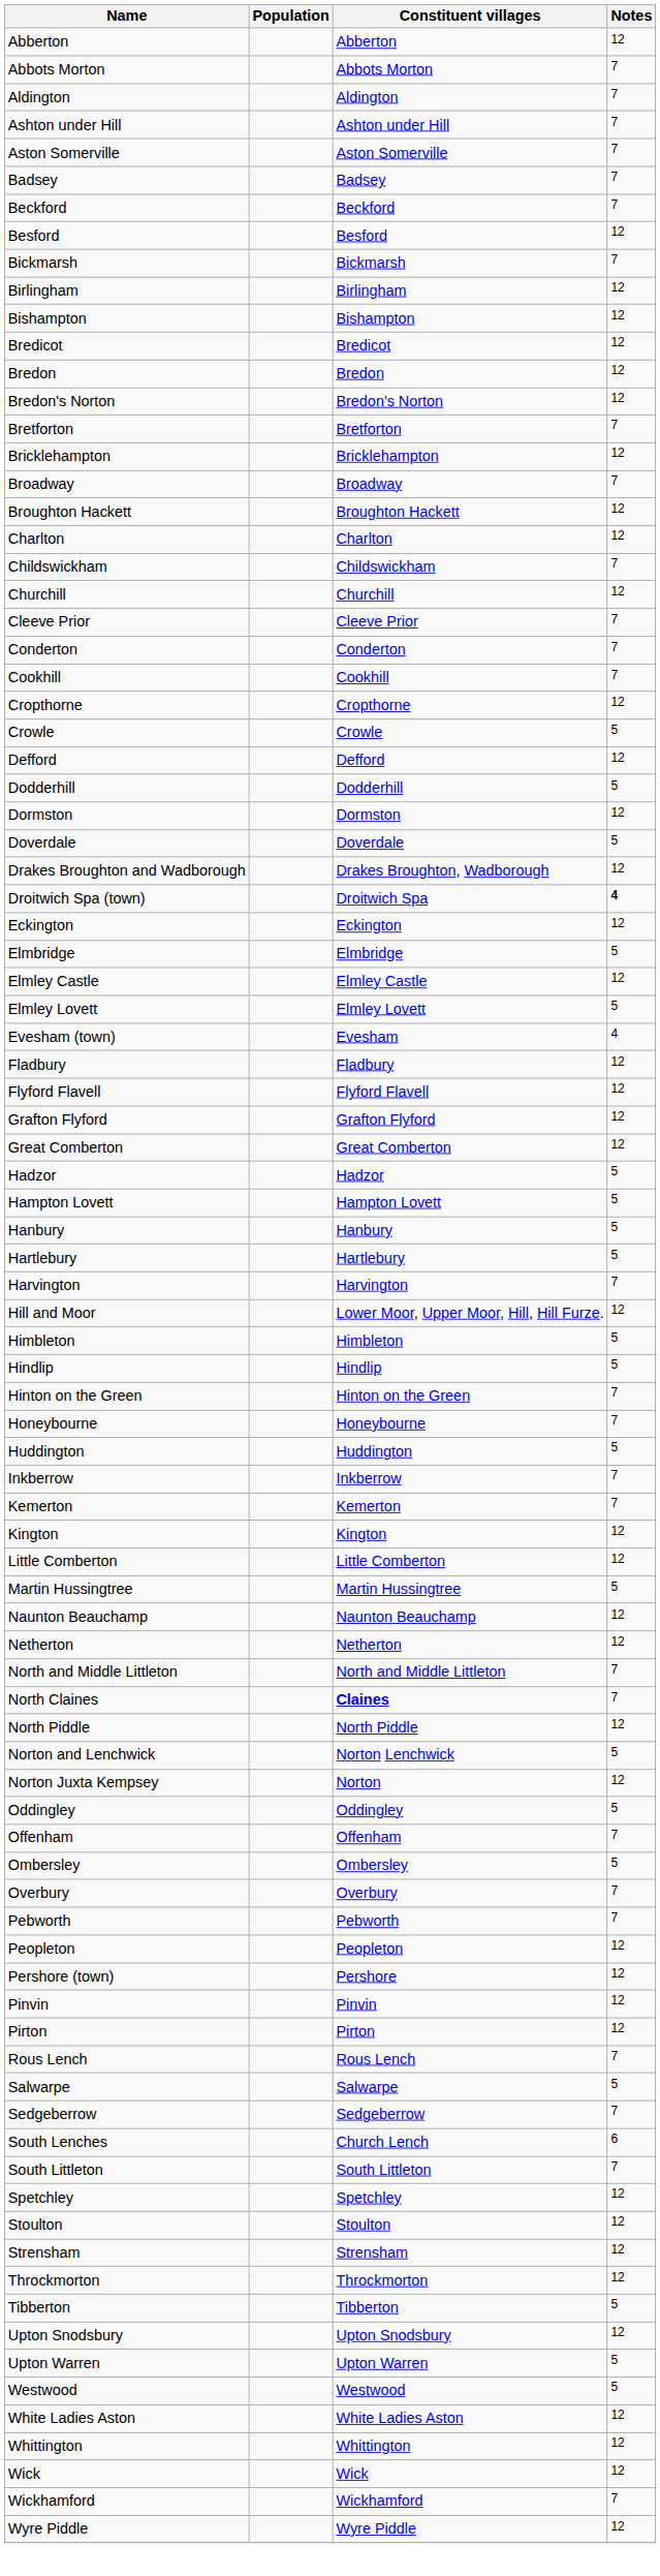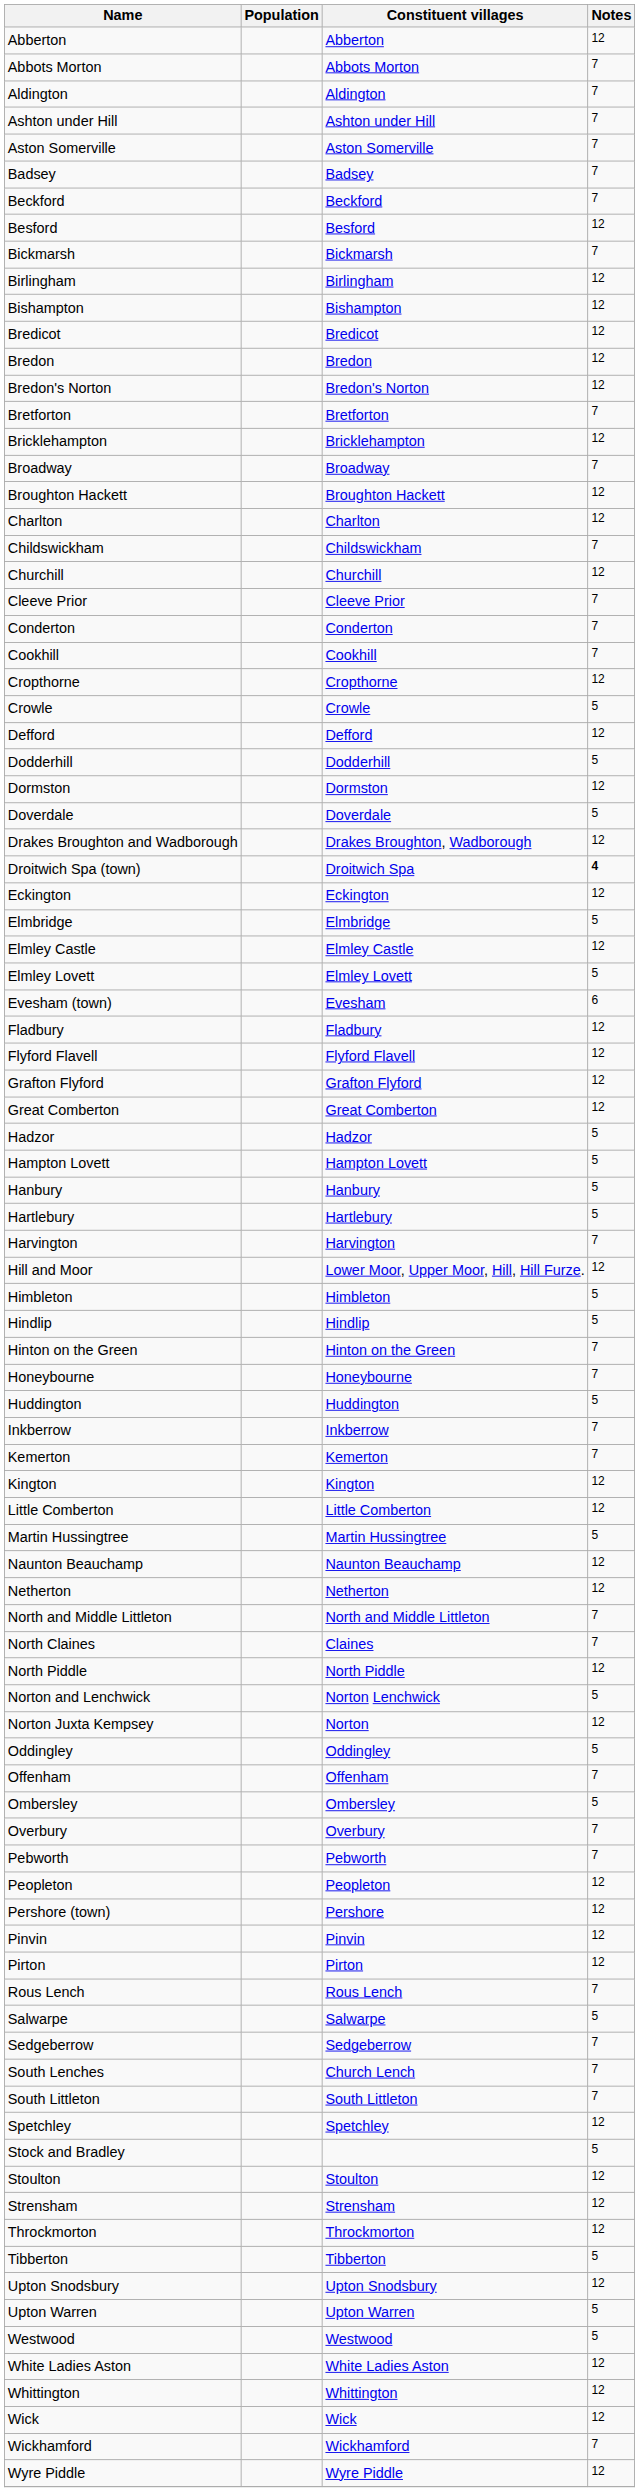Evesham (town) | Notes: 4 -> 6
North Claines | Constituent villages: bold -> normal
South Lenches | Notes: 6 -> 7
+ row: Stock and Bradley | 5
